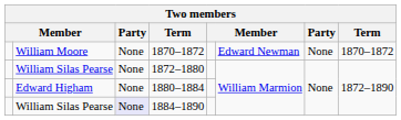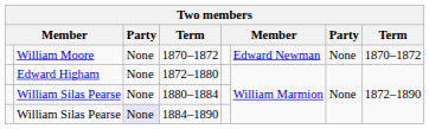1872–1880 | column 2: William Silas Pearse -> Edward Higham
1880–1884 | column 2: Edward Higham -> William Silas Pearse
